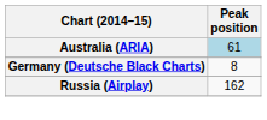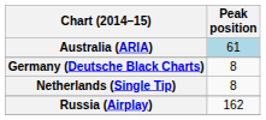+ row: Netherlands (Single Tip) | 8
